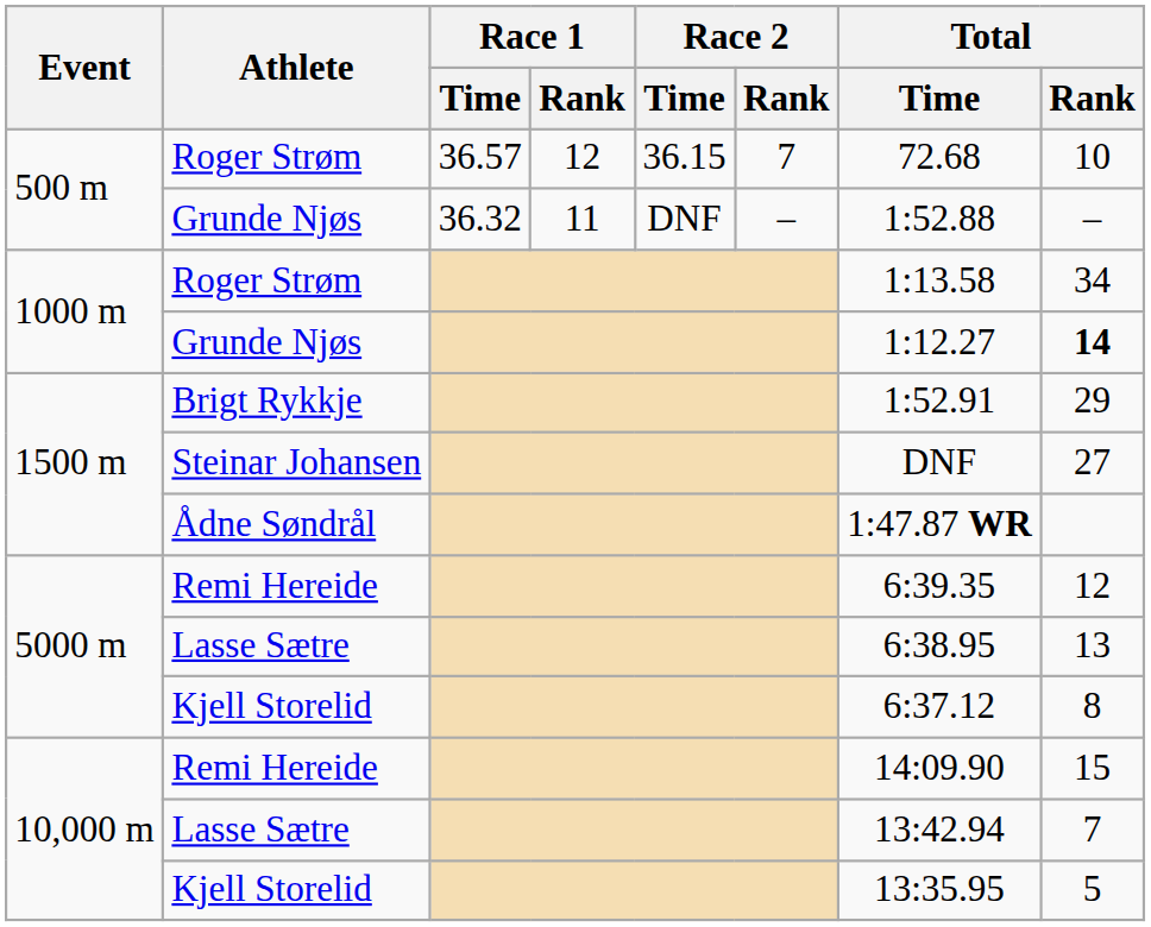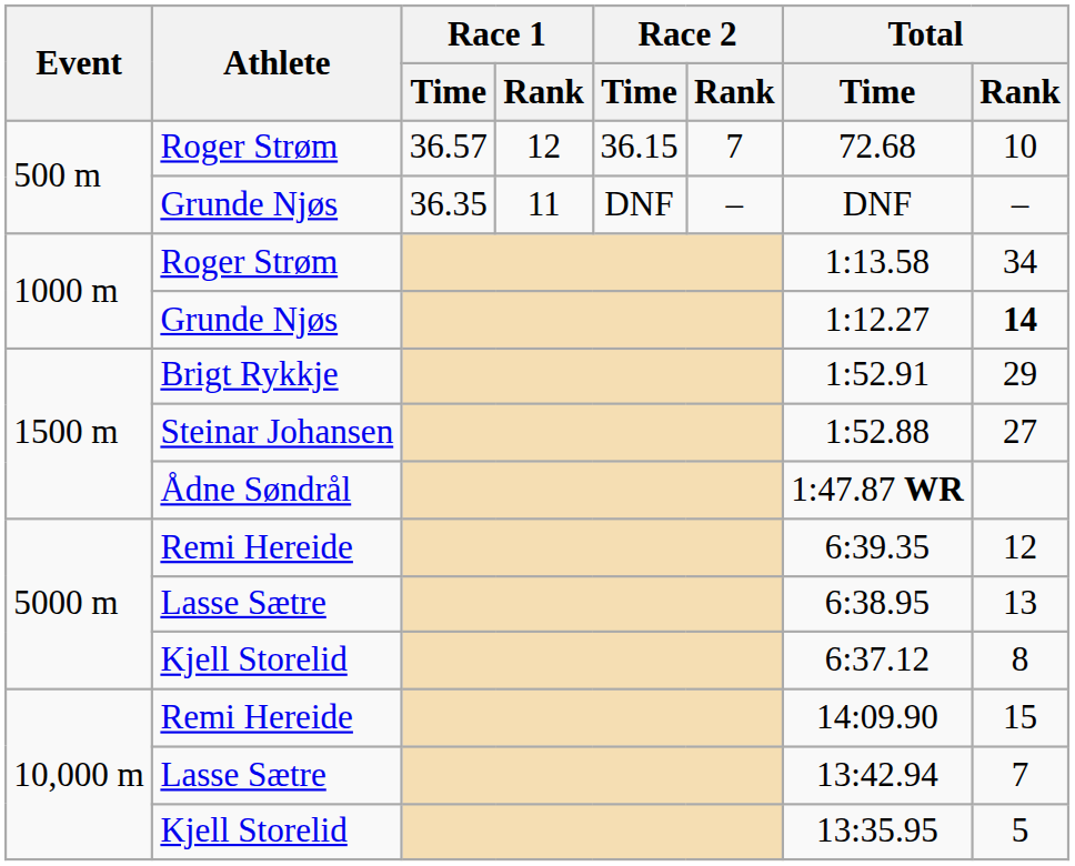500 m / Grunde Njøs | Race 1 / Time: 36.32 -> 36.35
500 m / Grunde Njøs | Total / Time: 1:52.88 -> DNF
Steinar Johansen | Total / Time: DNF -> 1:52.88
